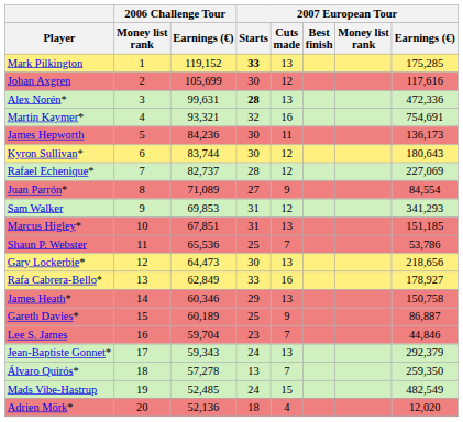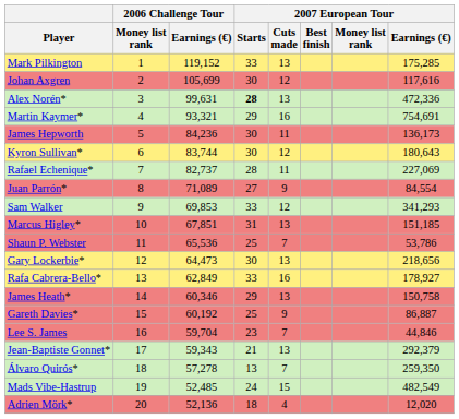Mark Pilkington | 2007 European Tour / Starts: bold -> normal
Martin Kaymer* | 2007 European Tour / Starts: 32 -> 29
Rafael Echenique* | 2007 European Tour / Cuts made: 12 -> 11
Sam Walker | 2007 European Tour / Starts: 31 -> 33
Gareth Davies* | 2006 Challenge Tour / Earnings (€): 60,189 -> 60,192
Jean-Baptiste Gonnet* | 2007 European Tour / Starts: 24 -> 21
